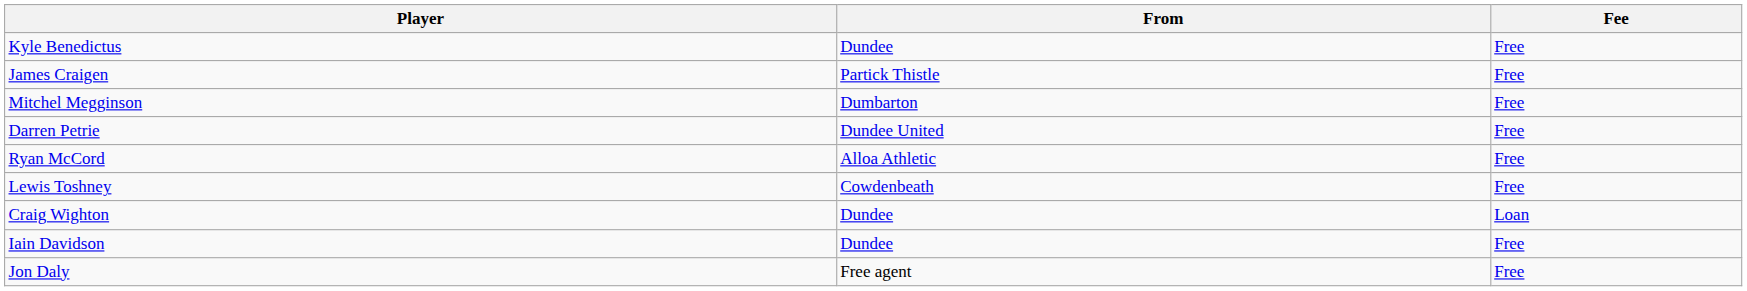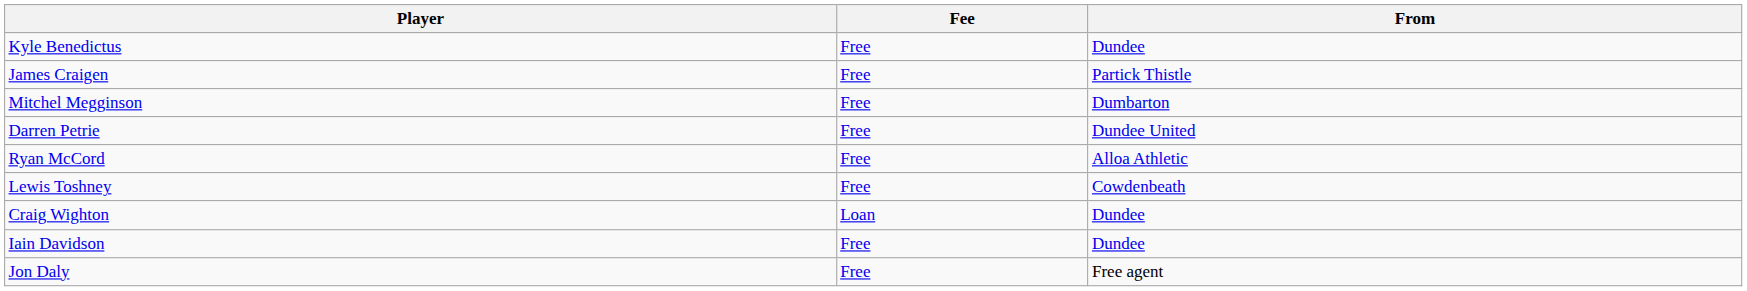columns swapped: From <-> Fee
